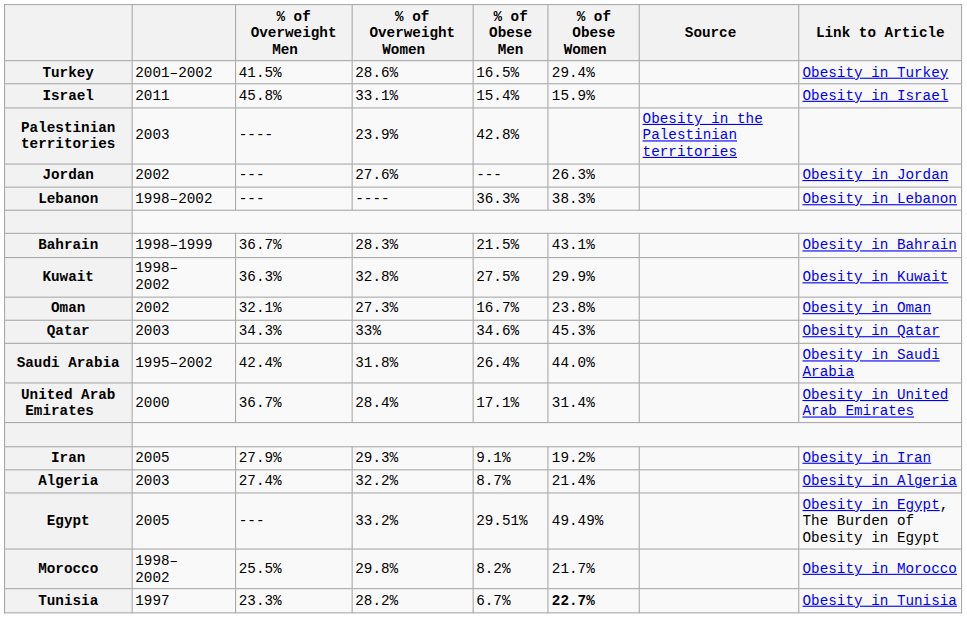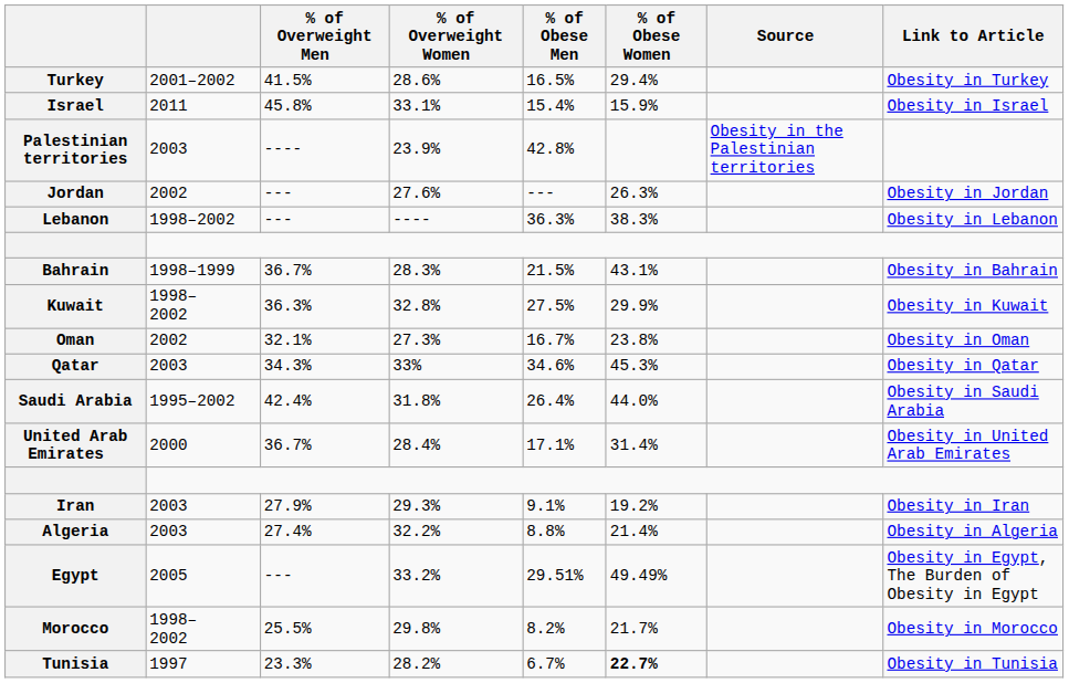Iran | column 2: 2005 -> 2003
Algeria | % of Obese Men: 8.7% -> 8.8%
